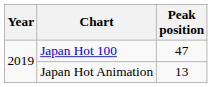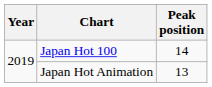Japan Hot 100 | Peak position: 47 -> 14
